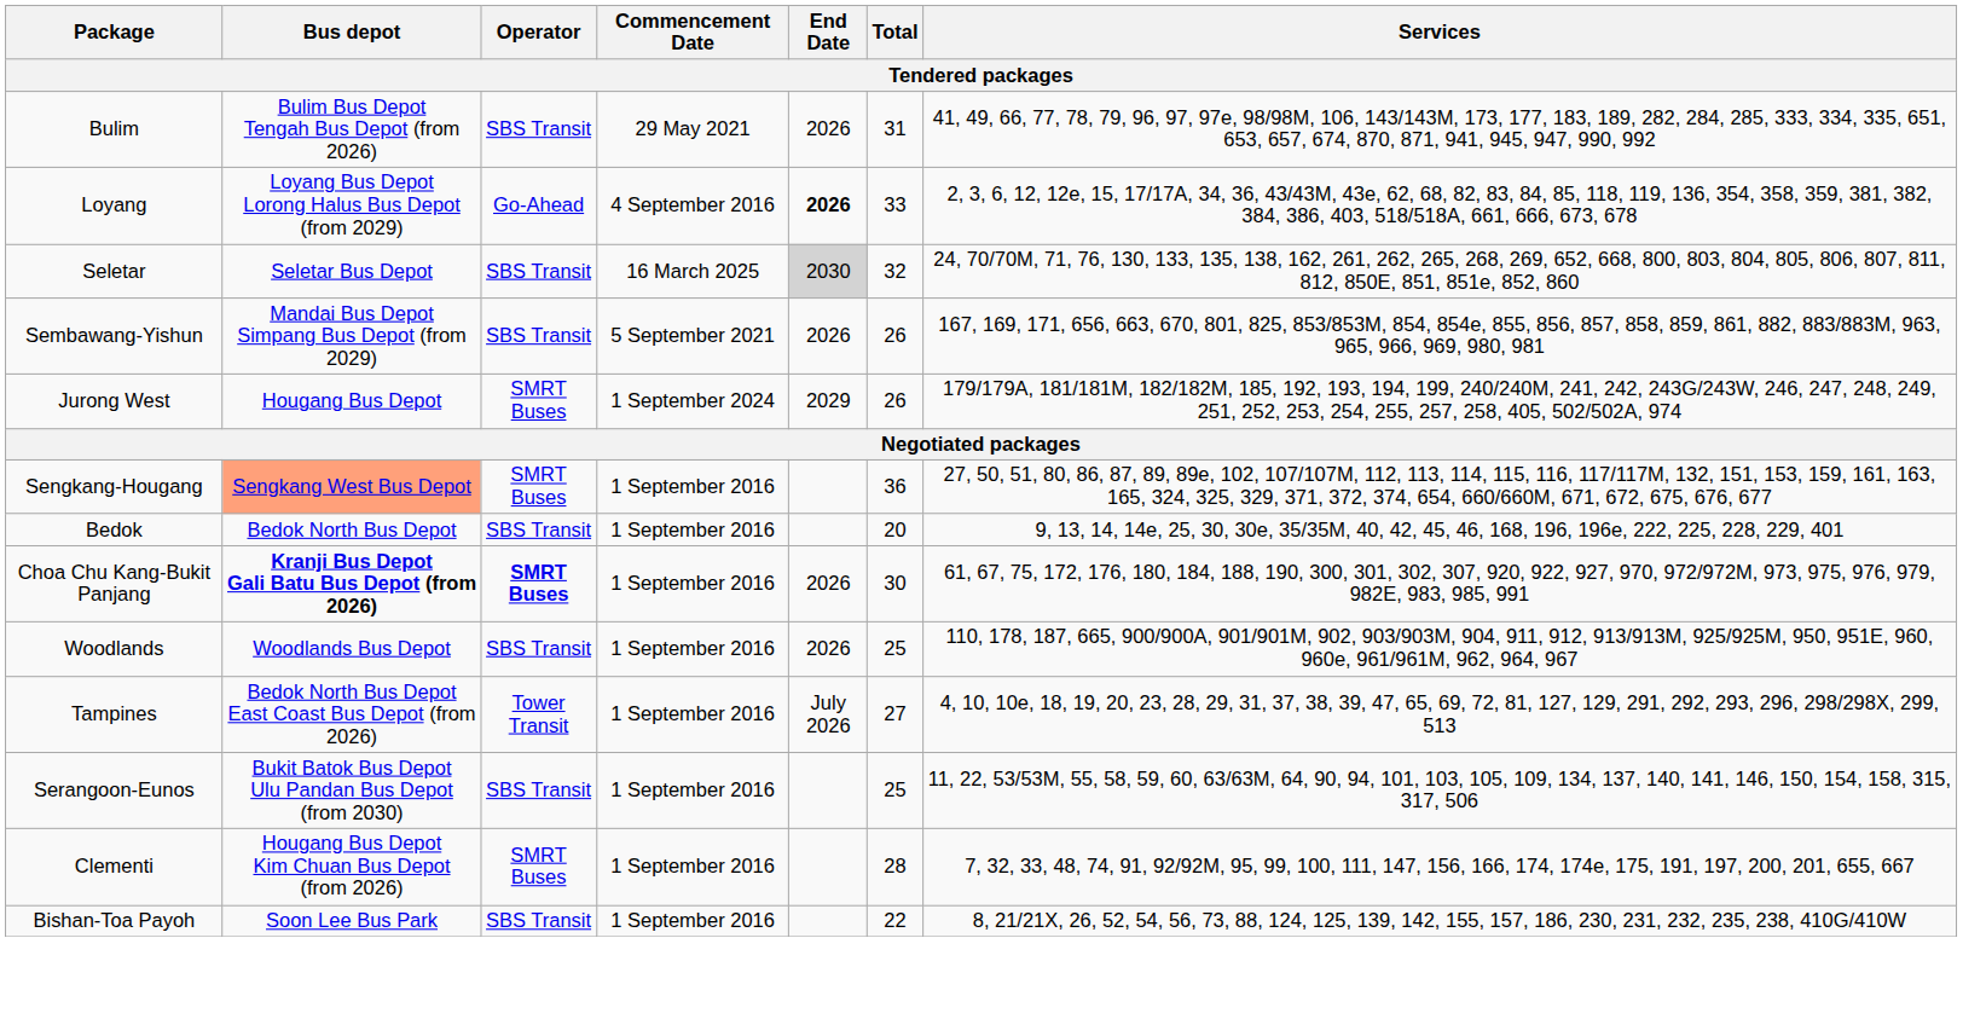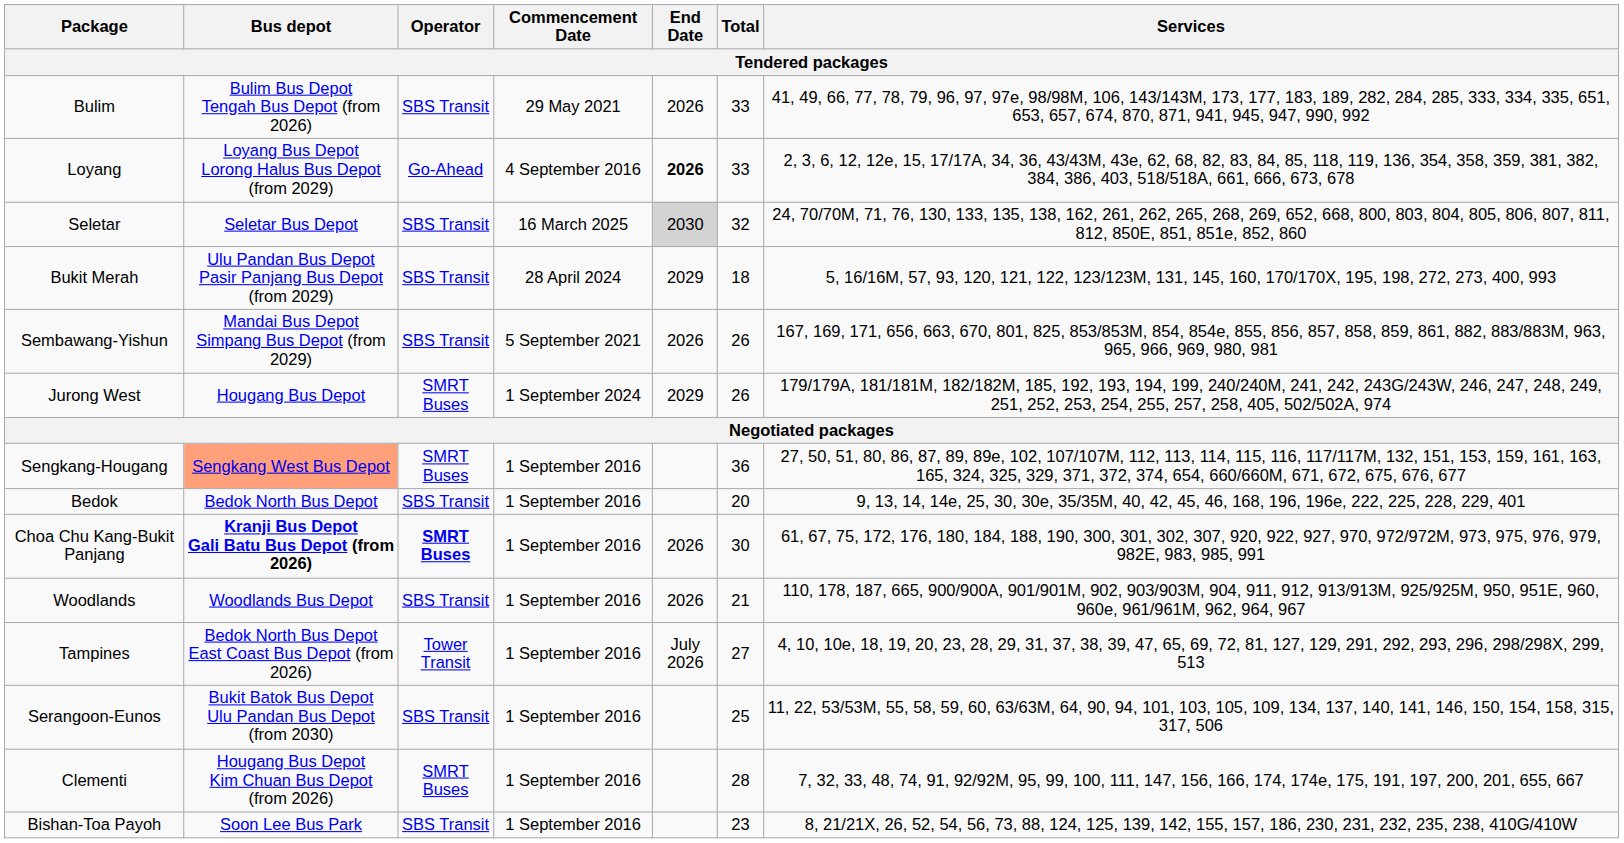Bulim | Total: 31 -> 33
+ row: Bukit Merah | Ulu Pandan Bus Depot Pasir Panjang Bus Depot (from 2029) | SBS Transit | 28 April 2024 | 2029 | 18 | 5, 16/16M, 57, 93, 120, 121, 122, 123/123M, 131, 145, 160, 170/170X, 195, 198, 272, 273, 400, 993
Woodlands | Total: 25 -> 21
Bishan-Toa Payoh | Total: 22 -> 23
